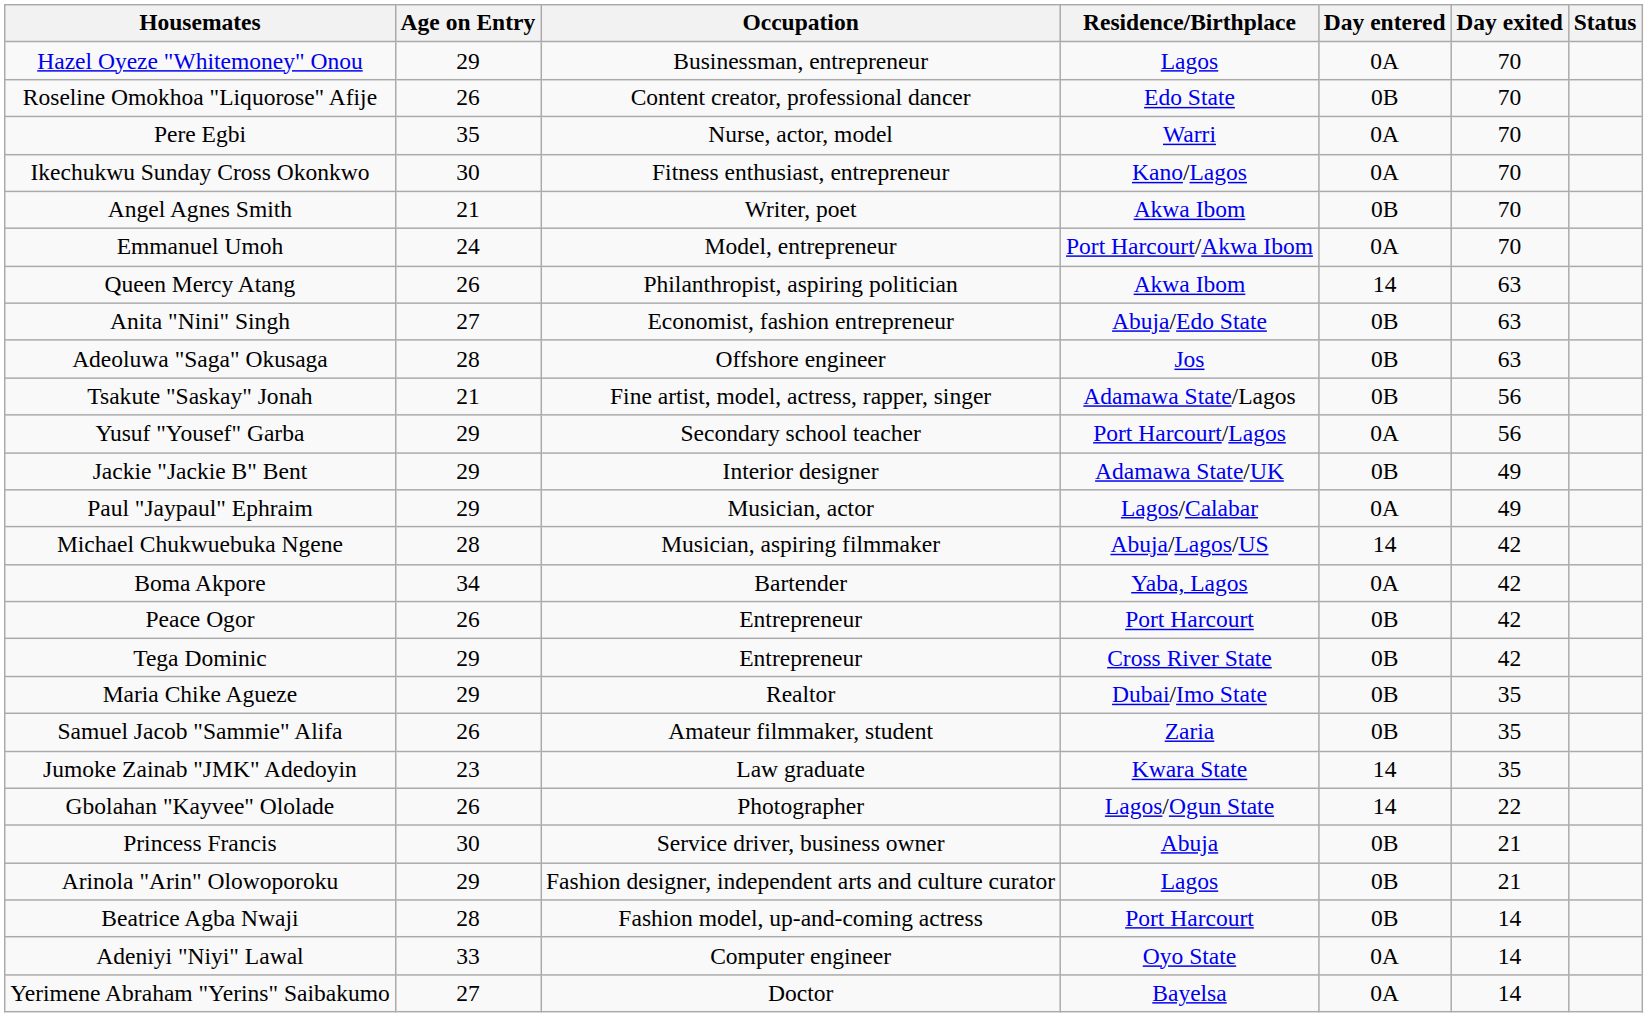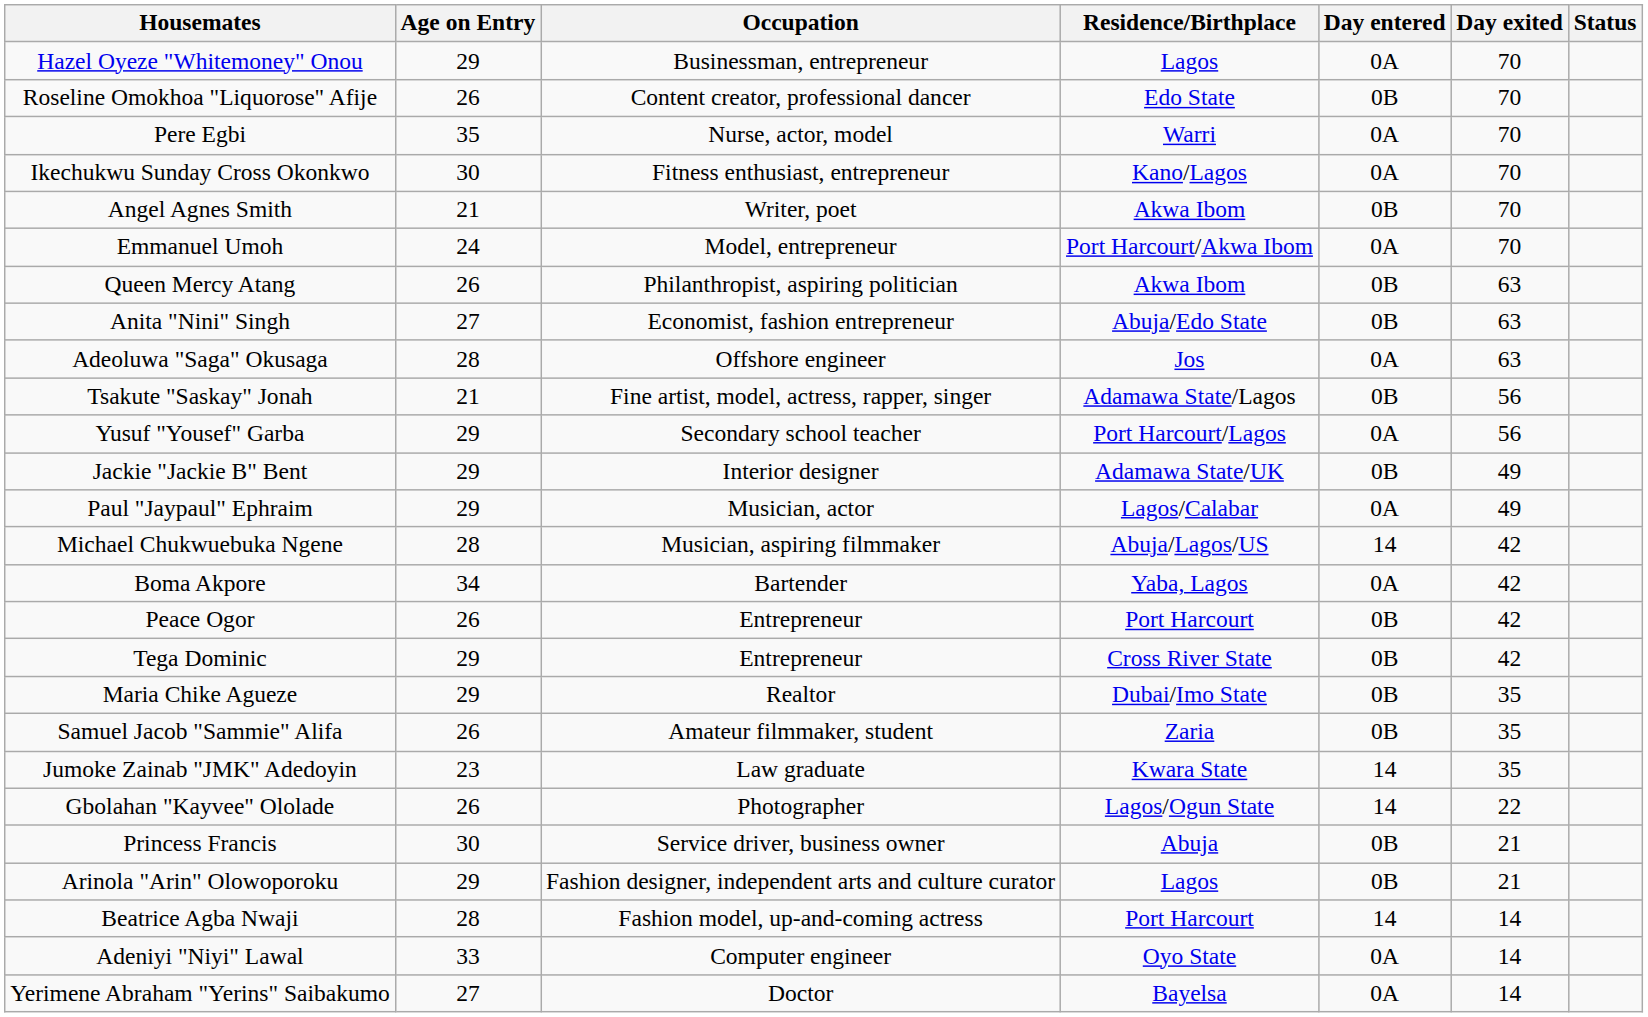Queen Mercy Atang | Day entered: 14 -> 0B
Adeoluwa "Saga" Okusaga | Day entered: 0B -> 0A
Beatrice Agba Nwaji | Day entered: 0B -> 14
